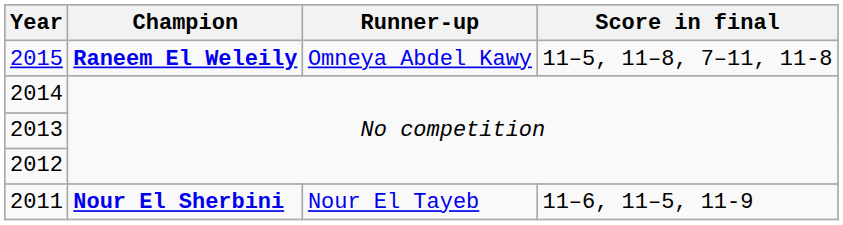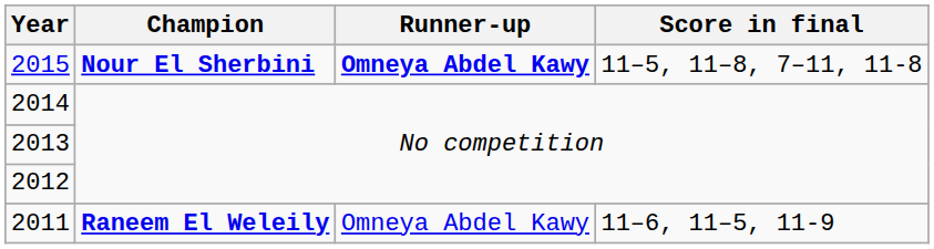2015 | Champion: Raneem El Weleily -> Nour El Sherbini
2015 | Runner-up: normal -> bold
2011 | Champion: Nour El Sherbini -> Raneem El Weleily
2011 | Runner-up: Nour El Tayeb -> Omneya Abdel Kawy
